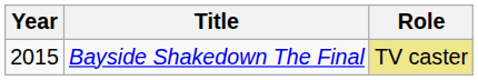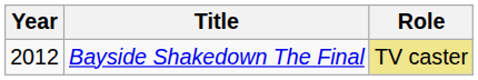Bayside Shakedown The Final | Year: 2015 -> 2012
